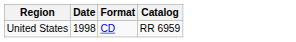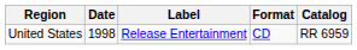+ column: Label | Release Entertainment
